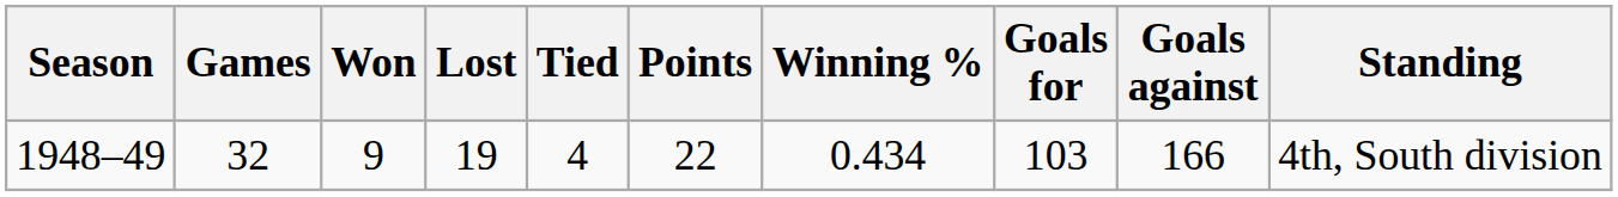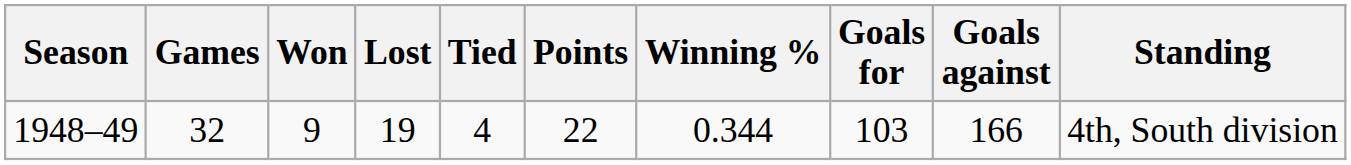1948–49 | Winning %: 0.434 -> 0.344
